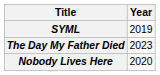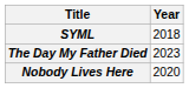SYML | Year: 2019 -> 2018
